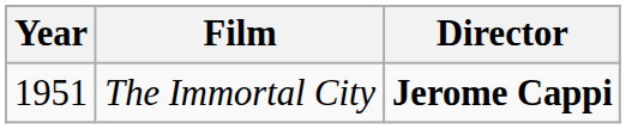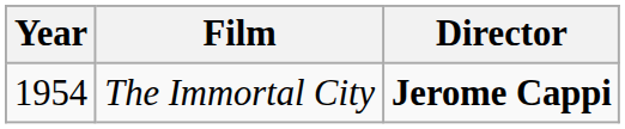The Immortal City | Year: 1951 -> 1954
